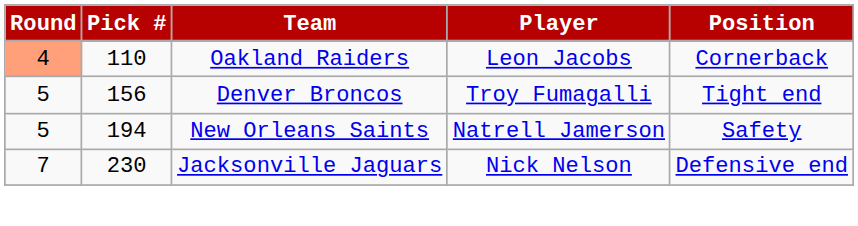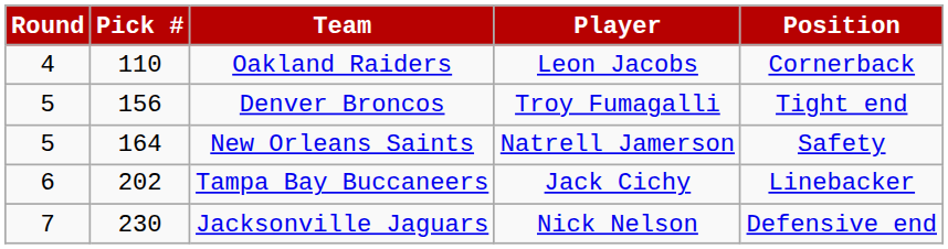Oakland Raiders | Round: lightsalmon background -> no background
New Orleans Saints | Pick #: 194 -> 164
+ row: 6 | 202 | Tampa Bay Buccaneers | Jack Cichy | Linebacker
